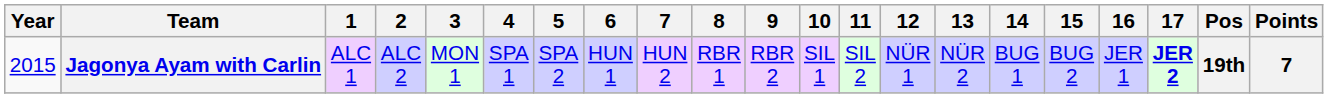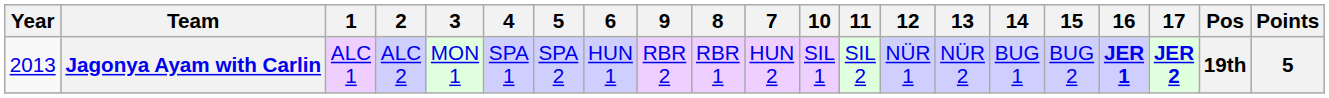columns swapped: 7 <-> 9
Jagonya Ayam with Carlin | Year: 2015 -> 2013
Jagonya Ayam with Carlin | 16: normal -> bold
Jagonya Ayam with Carlin | Points: 7 -> 5
